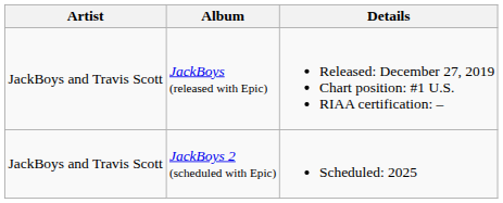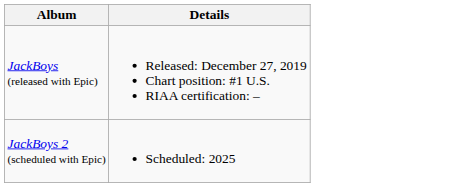- column: Artist | JackBoys and Travis Scott | JackBoys and Travis Scott
